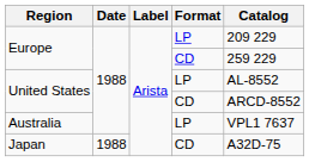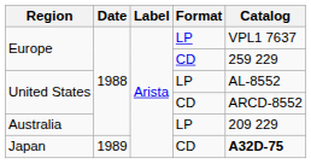Europe / LP | Catalog: 209 229 -> VPL1 7637
Australia | Catalog: VPL1 7637 -> 209 229
Japan | Date: 1988 -> 1989
Japan | Catalog: normal -> bold
